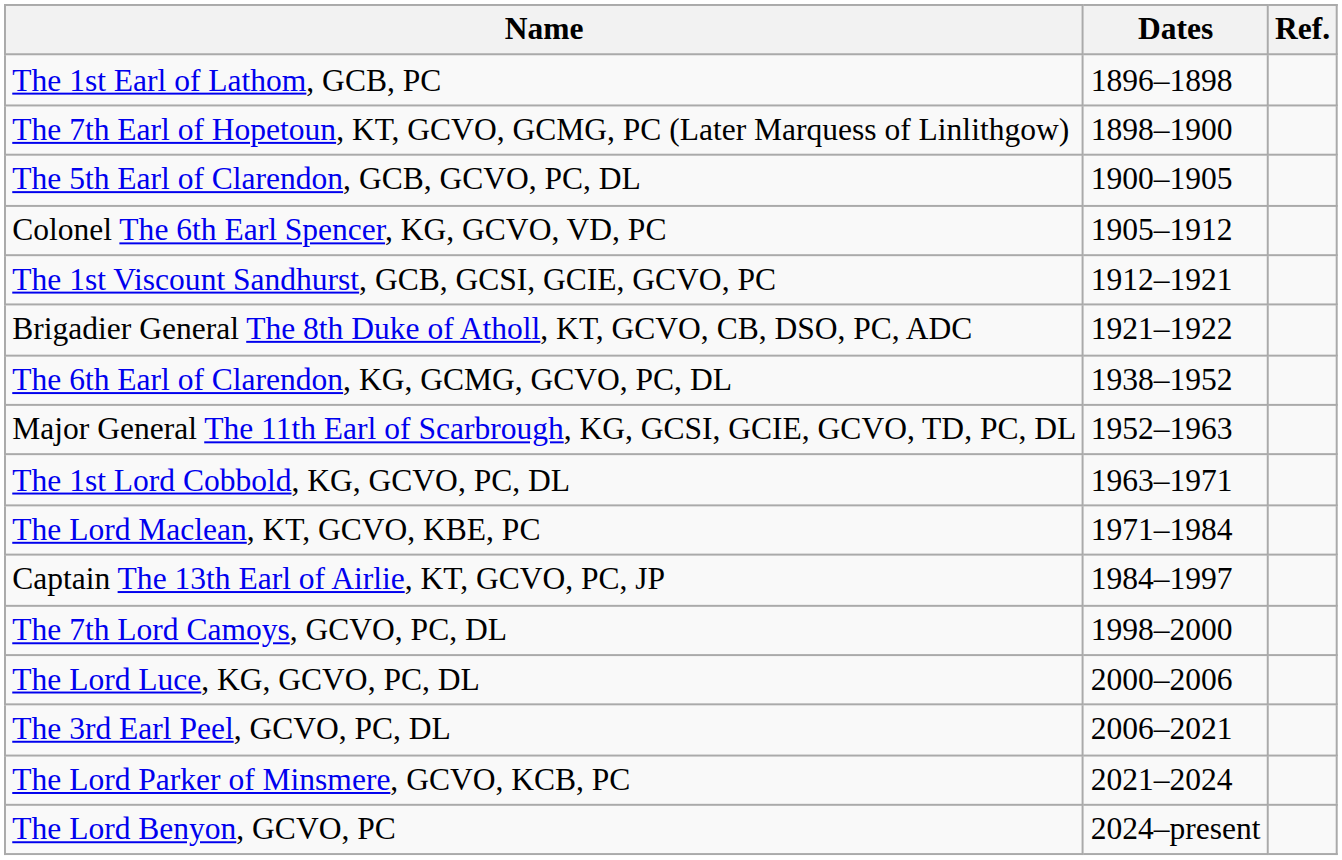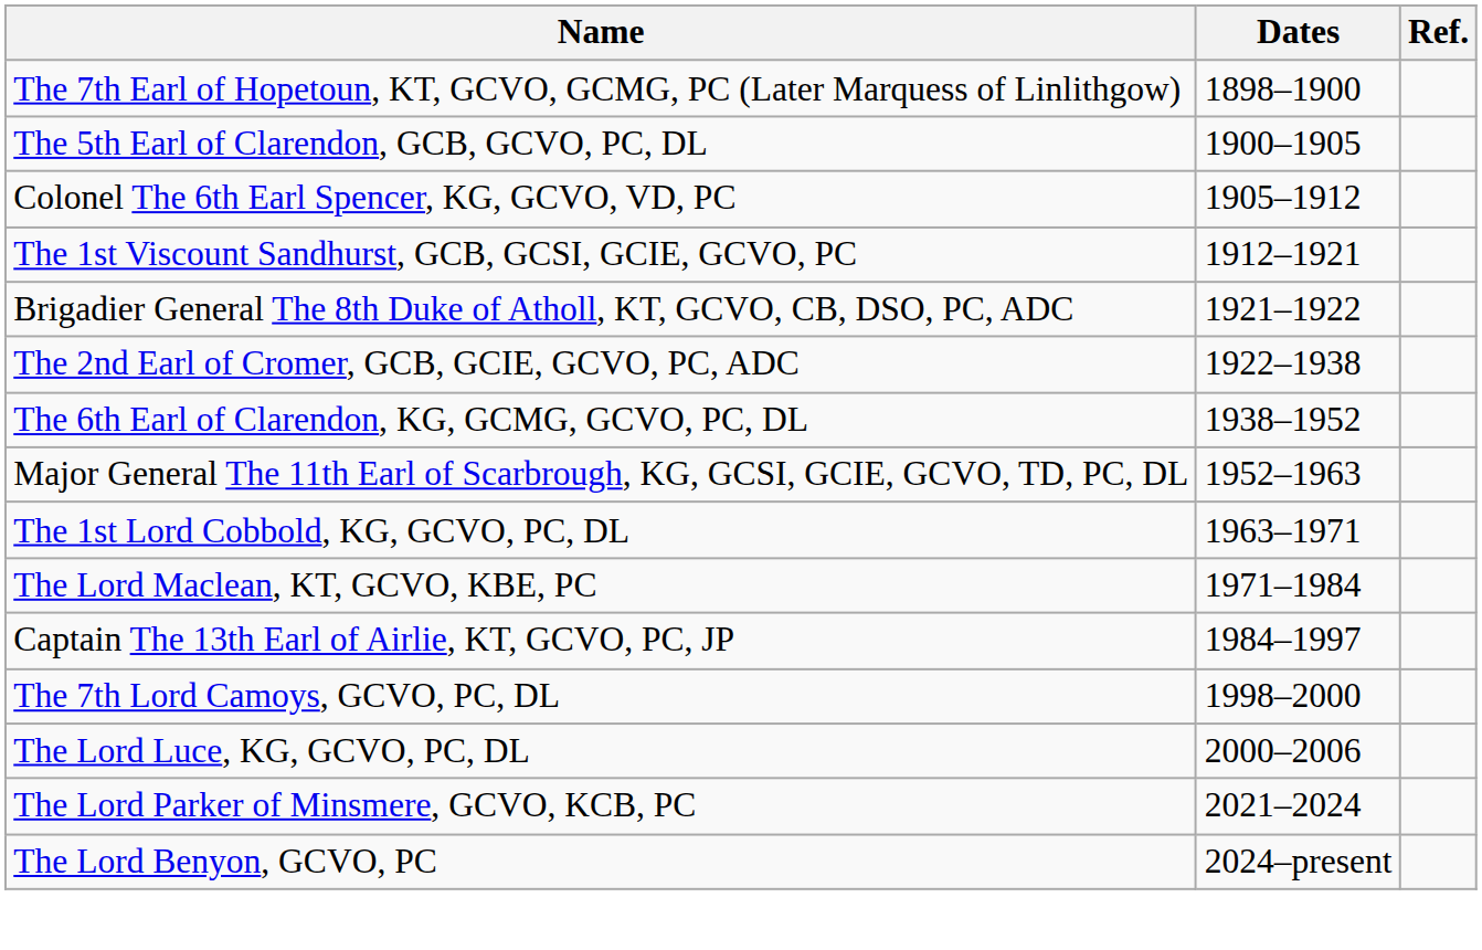- row: The 1st Earl of Lathom, GCB, PC | 1896–1898
+ row: The 2nd Earl of Cromer, GCB, GCIE, GCVO, PC, ADC | 1922–1938
- row: The 3rd Earl Peel, GCVO, PC, DL | 2006–2021
